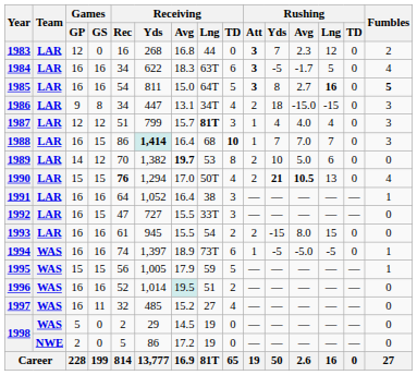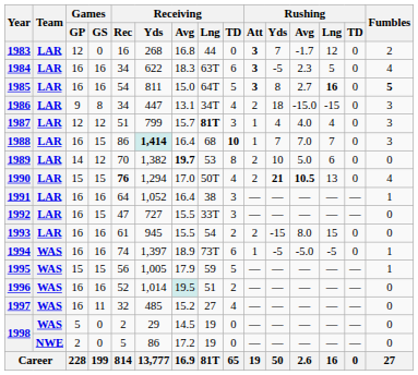1983 | Rushing / Avg: 2.3 -> -1.7
1984 | Rushing / Avg: -1.7 -> 2.3
